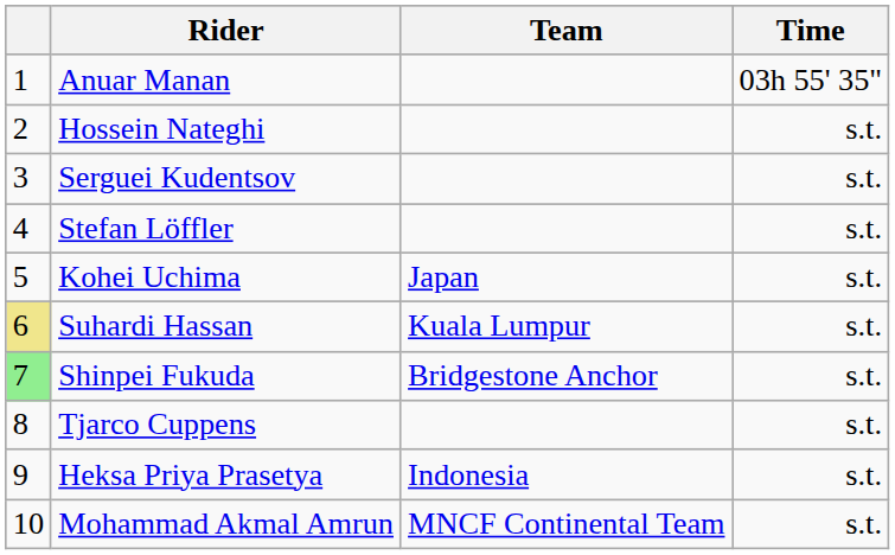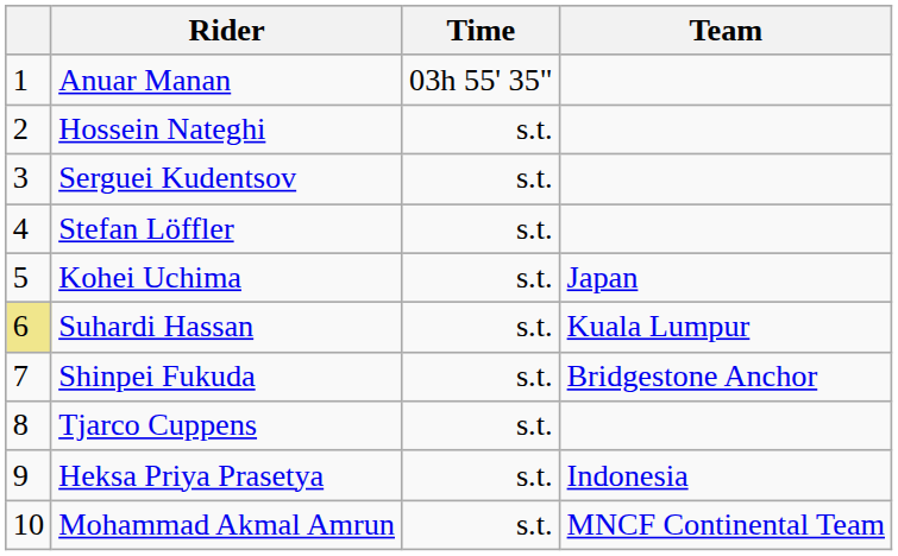columns swapped: Team <-> Time
Shinpei Fukuda | column 1: lightgreen background -> no background
